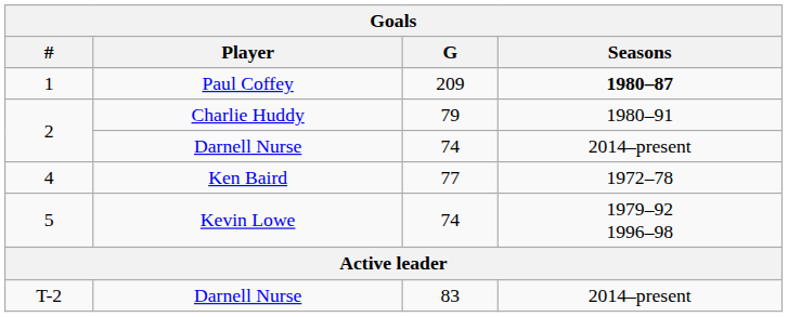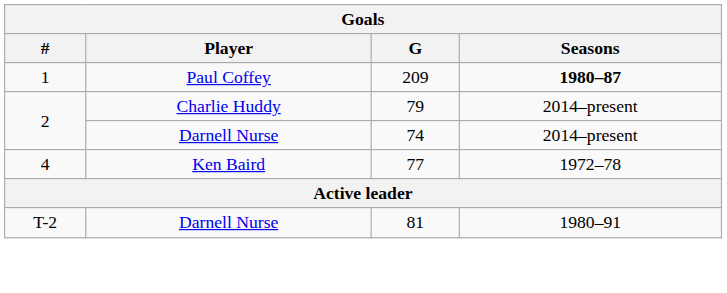2 / Charlie Huddy | Seasons: 1980–91 -> 2014–present
- row: 5 | Kevin Lowe | 74 | 1979–92 1996–98
T-2 | G: 83 -> 81
T-2 | Seasons: 2014–present -> 1980–91
